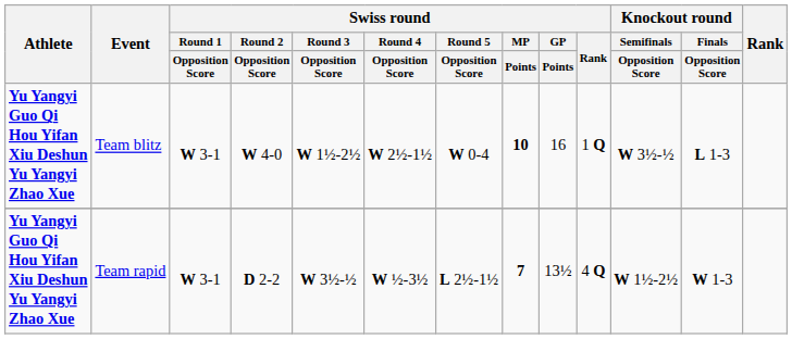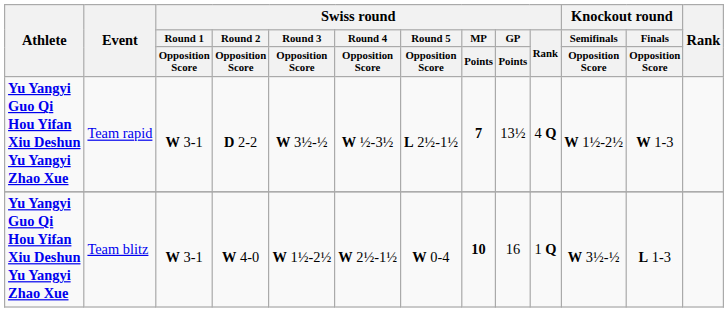rows swapped: Team blitz <-> Team rapid
